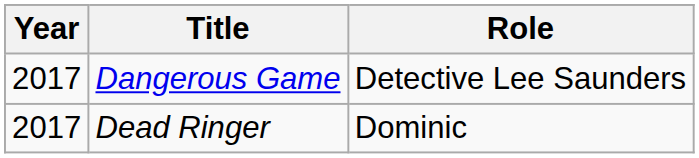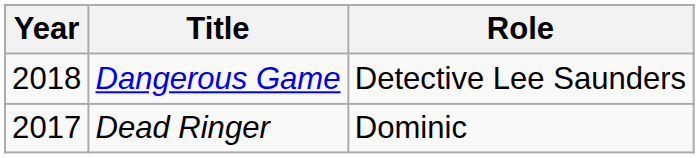Dangerous Game | Year: 2017 -> 2018
